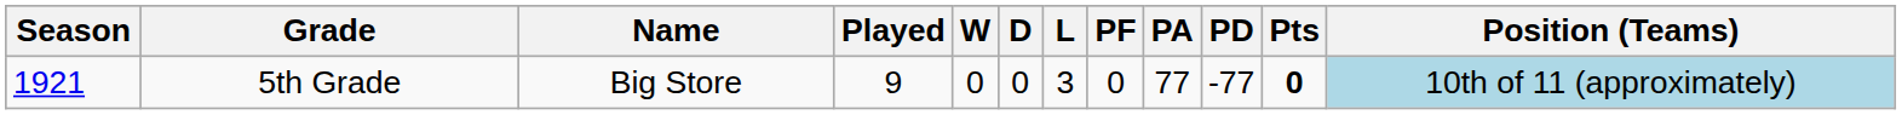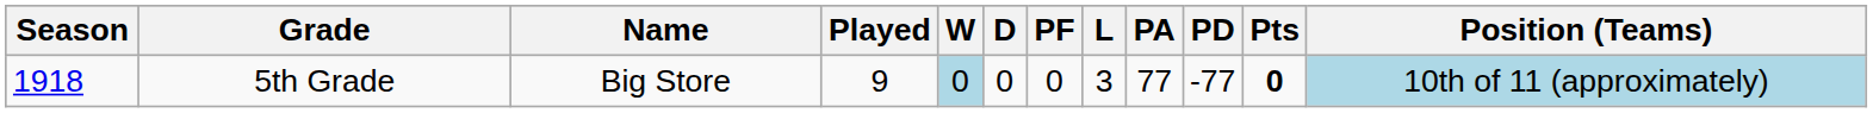columns swapped: L <-> PF
5th Grade | Season: 1921 -> 1918
5th Grade | W: no background -> lightblue background
